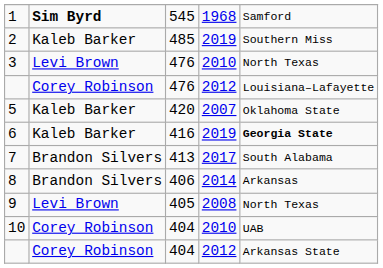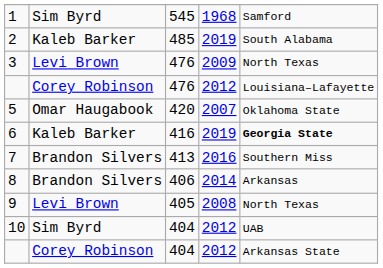1 | column 2: bold -> normal
2 | column 5: Southern Miss -> South Alabama
3 | column 4: 2010 -> 2009
5 | column 2: Kaleb Barker -> Omar Haugabook
7 | column 4: 2017 -> 2016
7 | column 5: South Alabama -> Southern Miss
10 | column 2: Corey Robinson -> Sim Byrd
10 | column 4: 2010 -> 2012
